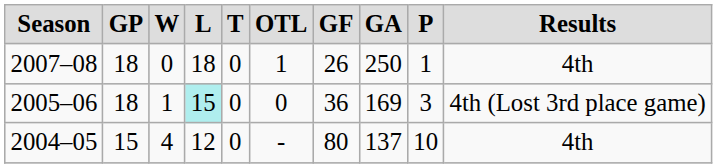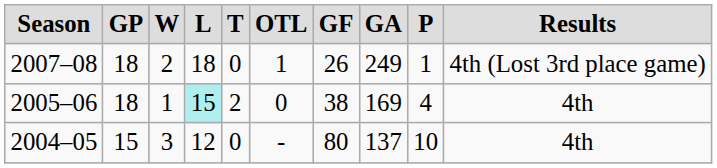2007–08 | W: 0 -> 2
2007–08 | GA: 250 -> 249
2007–08 | Results: 4th -> 4th (Lost 3rd place game)
2005–06 | T: 0 -> 2
2005–06 | GF: 36 -> 38
2005–06 | P: 3 -> 4
2005–06 | Results: 4th (Lost 3rd place game) -> 4th
2004–05 | W: 4 -> 3
